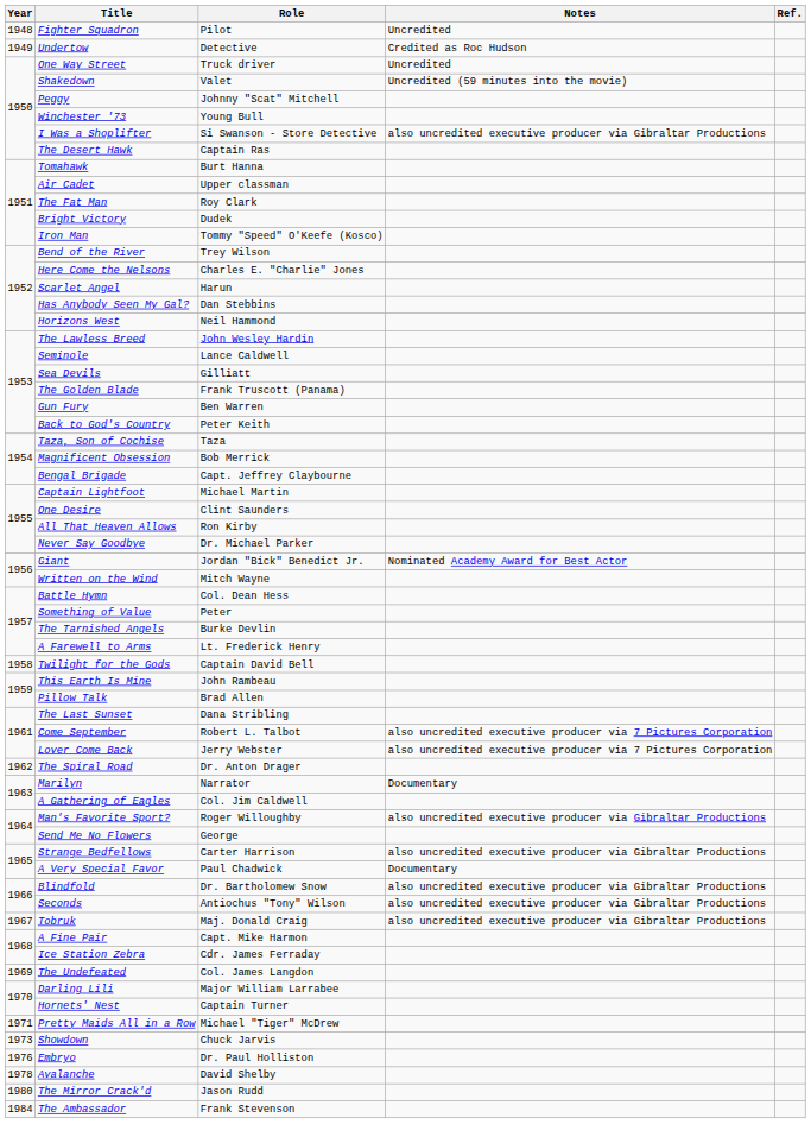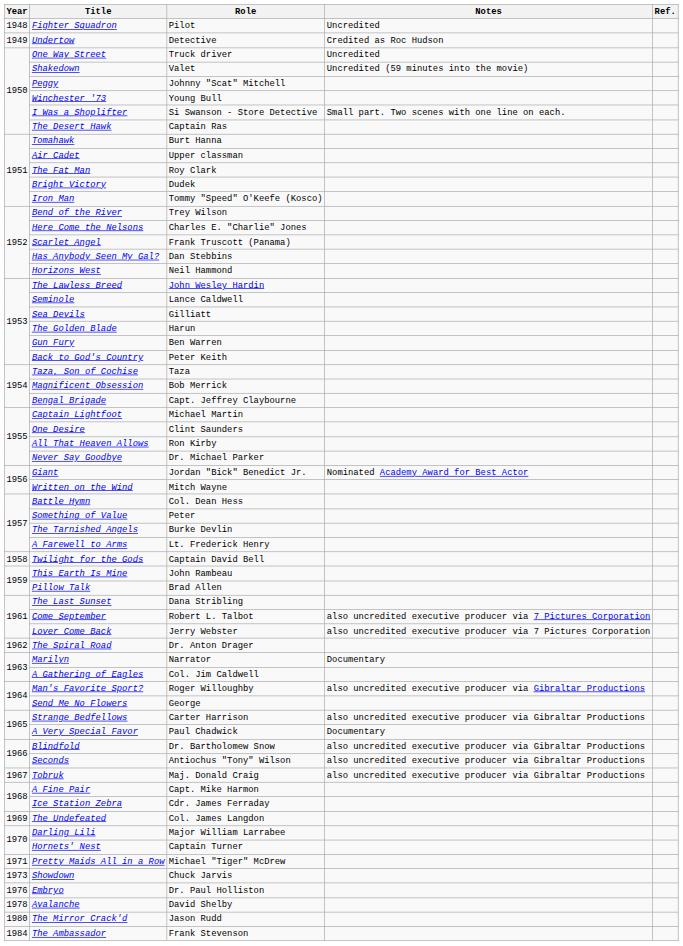I Was a Shoplifter | Notes: also uncredited executive producer via Gibraltar Productions -> Small part. Two scenes with one line on each.
Scarlet Angel | Role: Harun -> Frank Truscott (Panama)
The Golden Blade | Role: Frank Truscott (Panama) -> Harun
